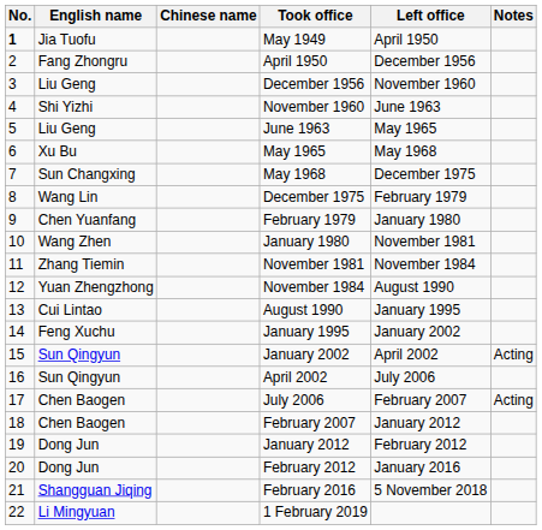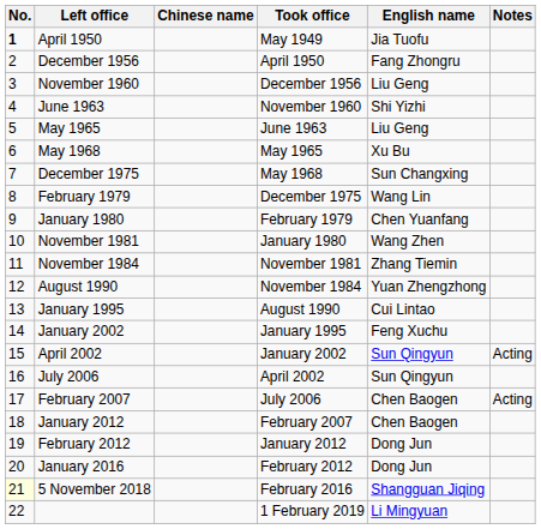columns swapped: English name <-> Left office
February 2016 | No.: no background -> lightyellow background
